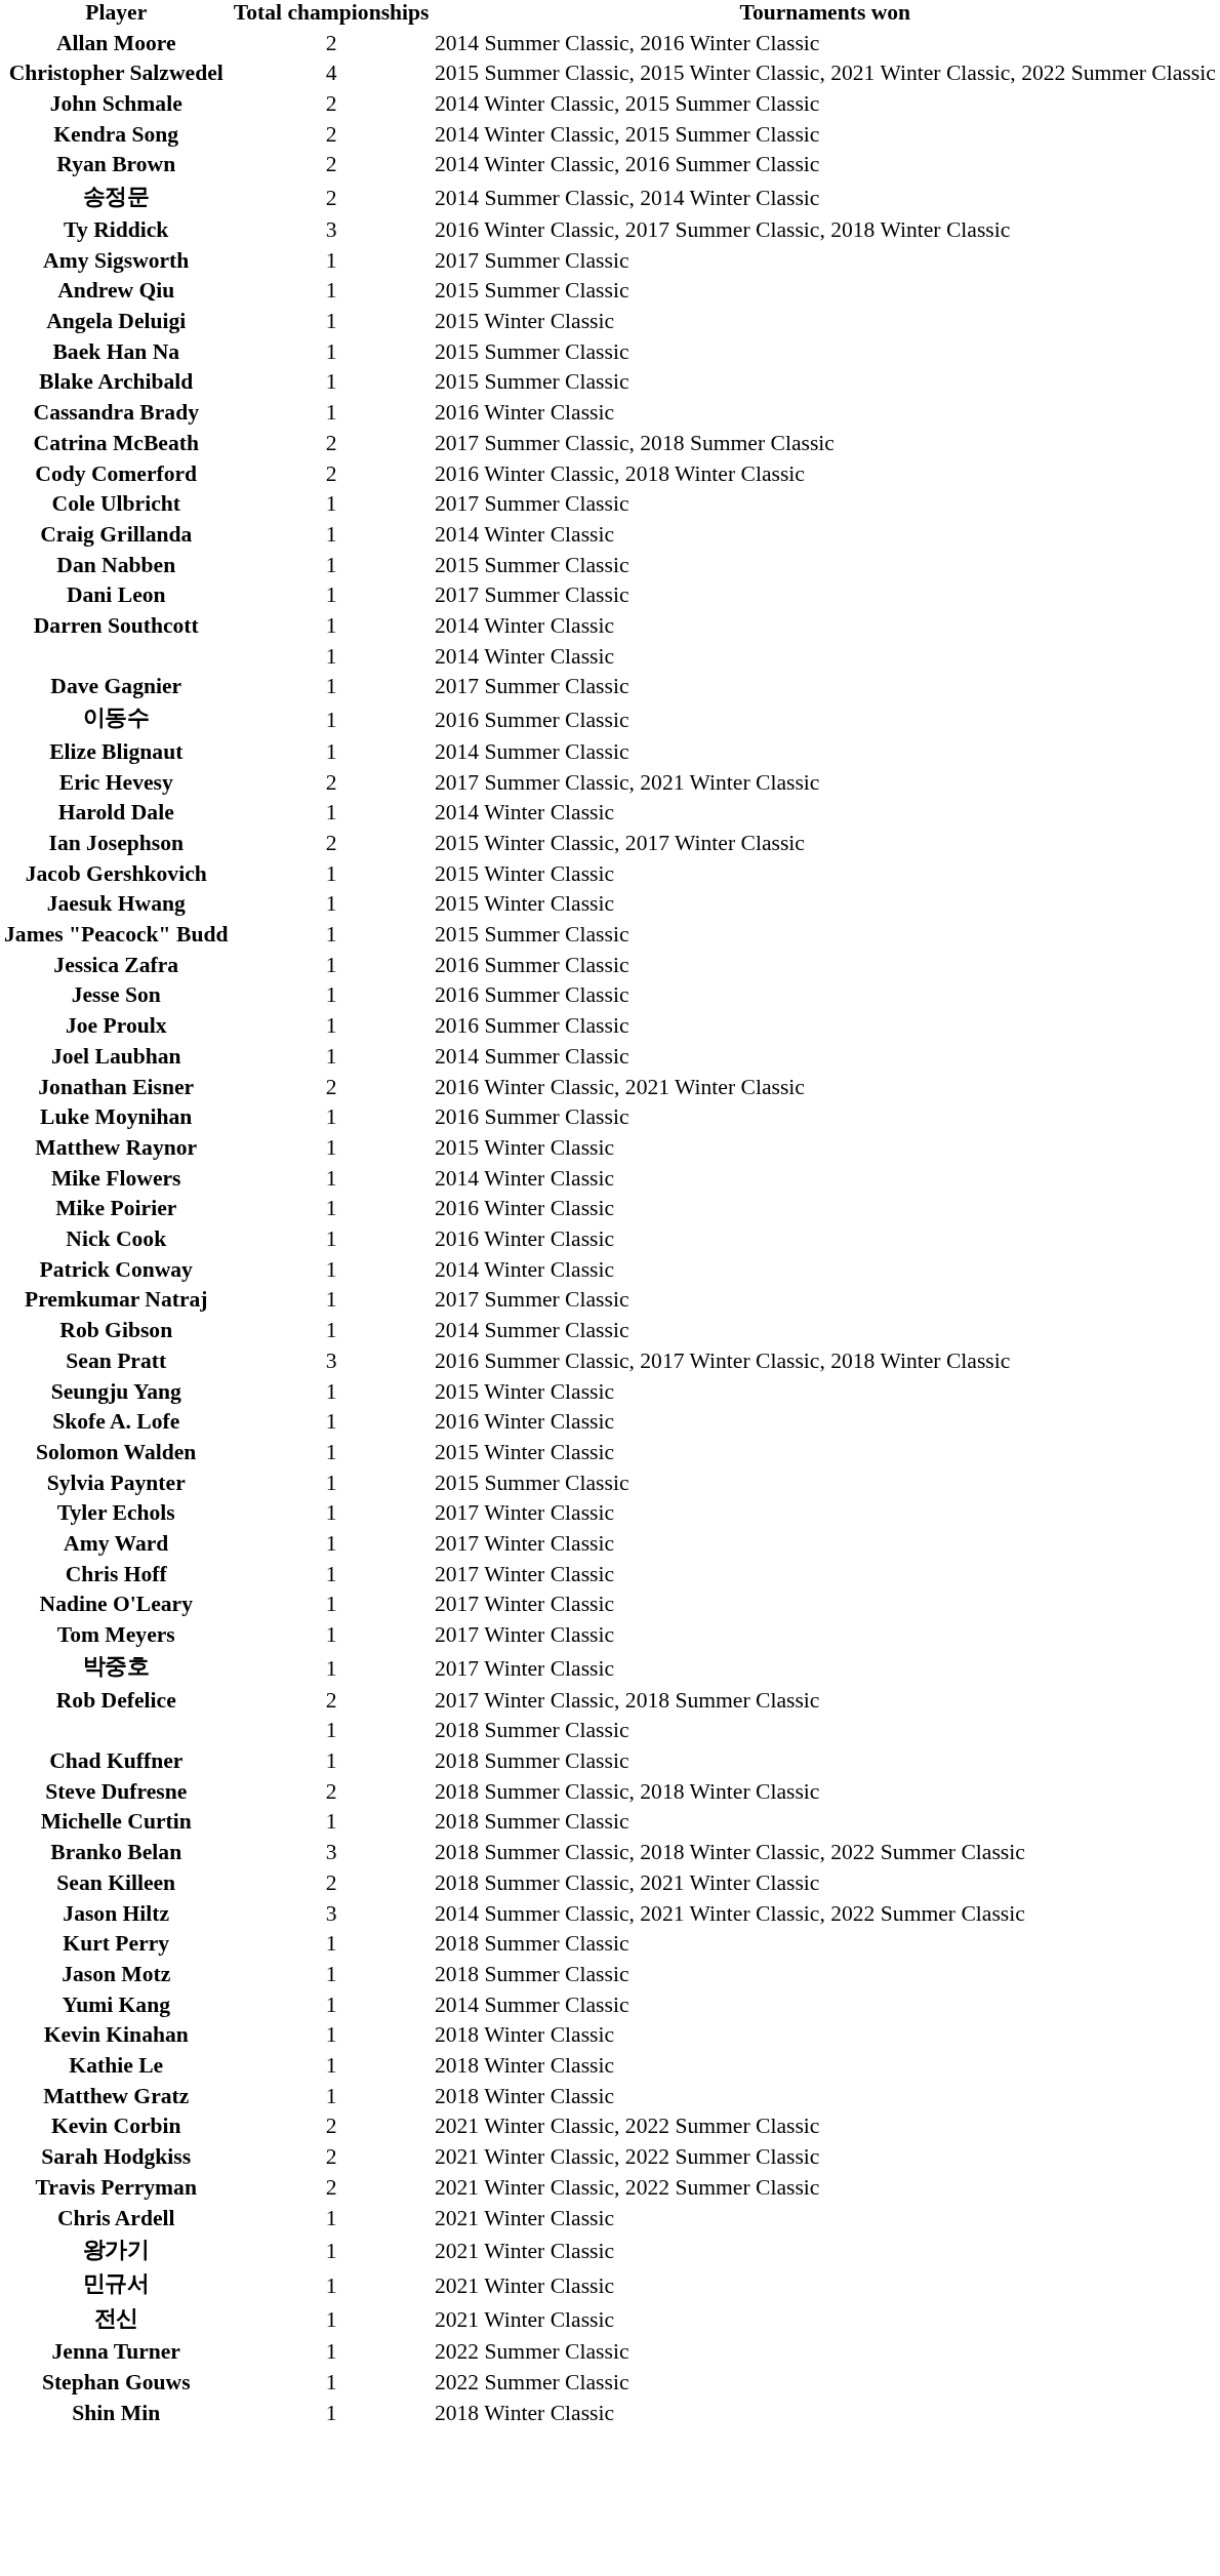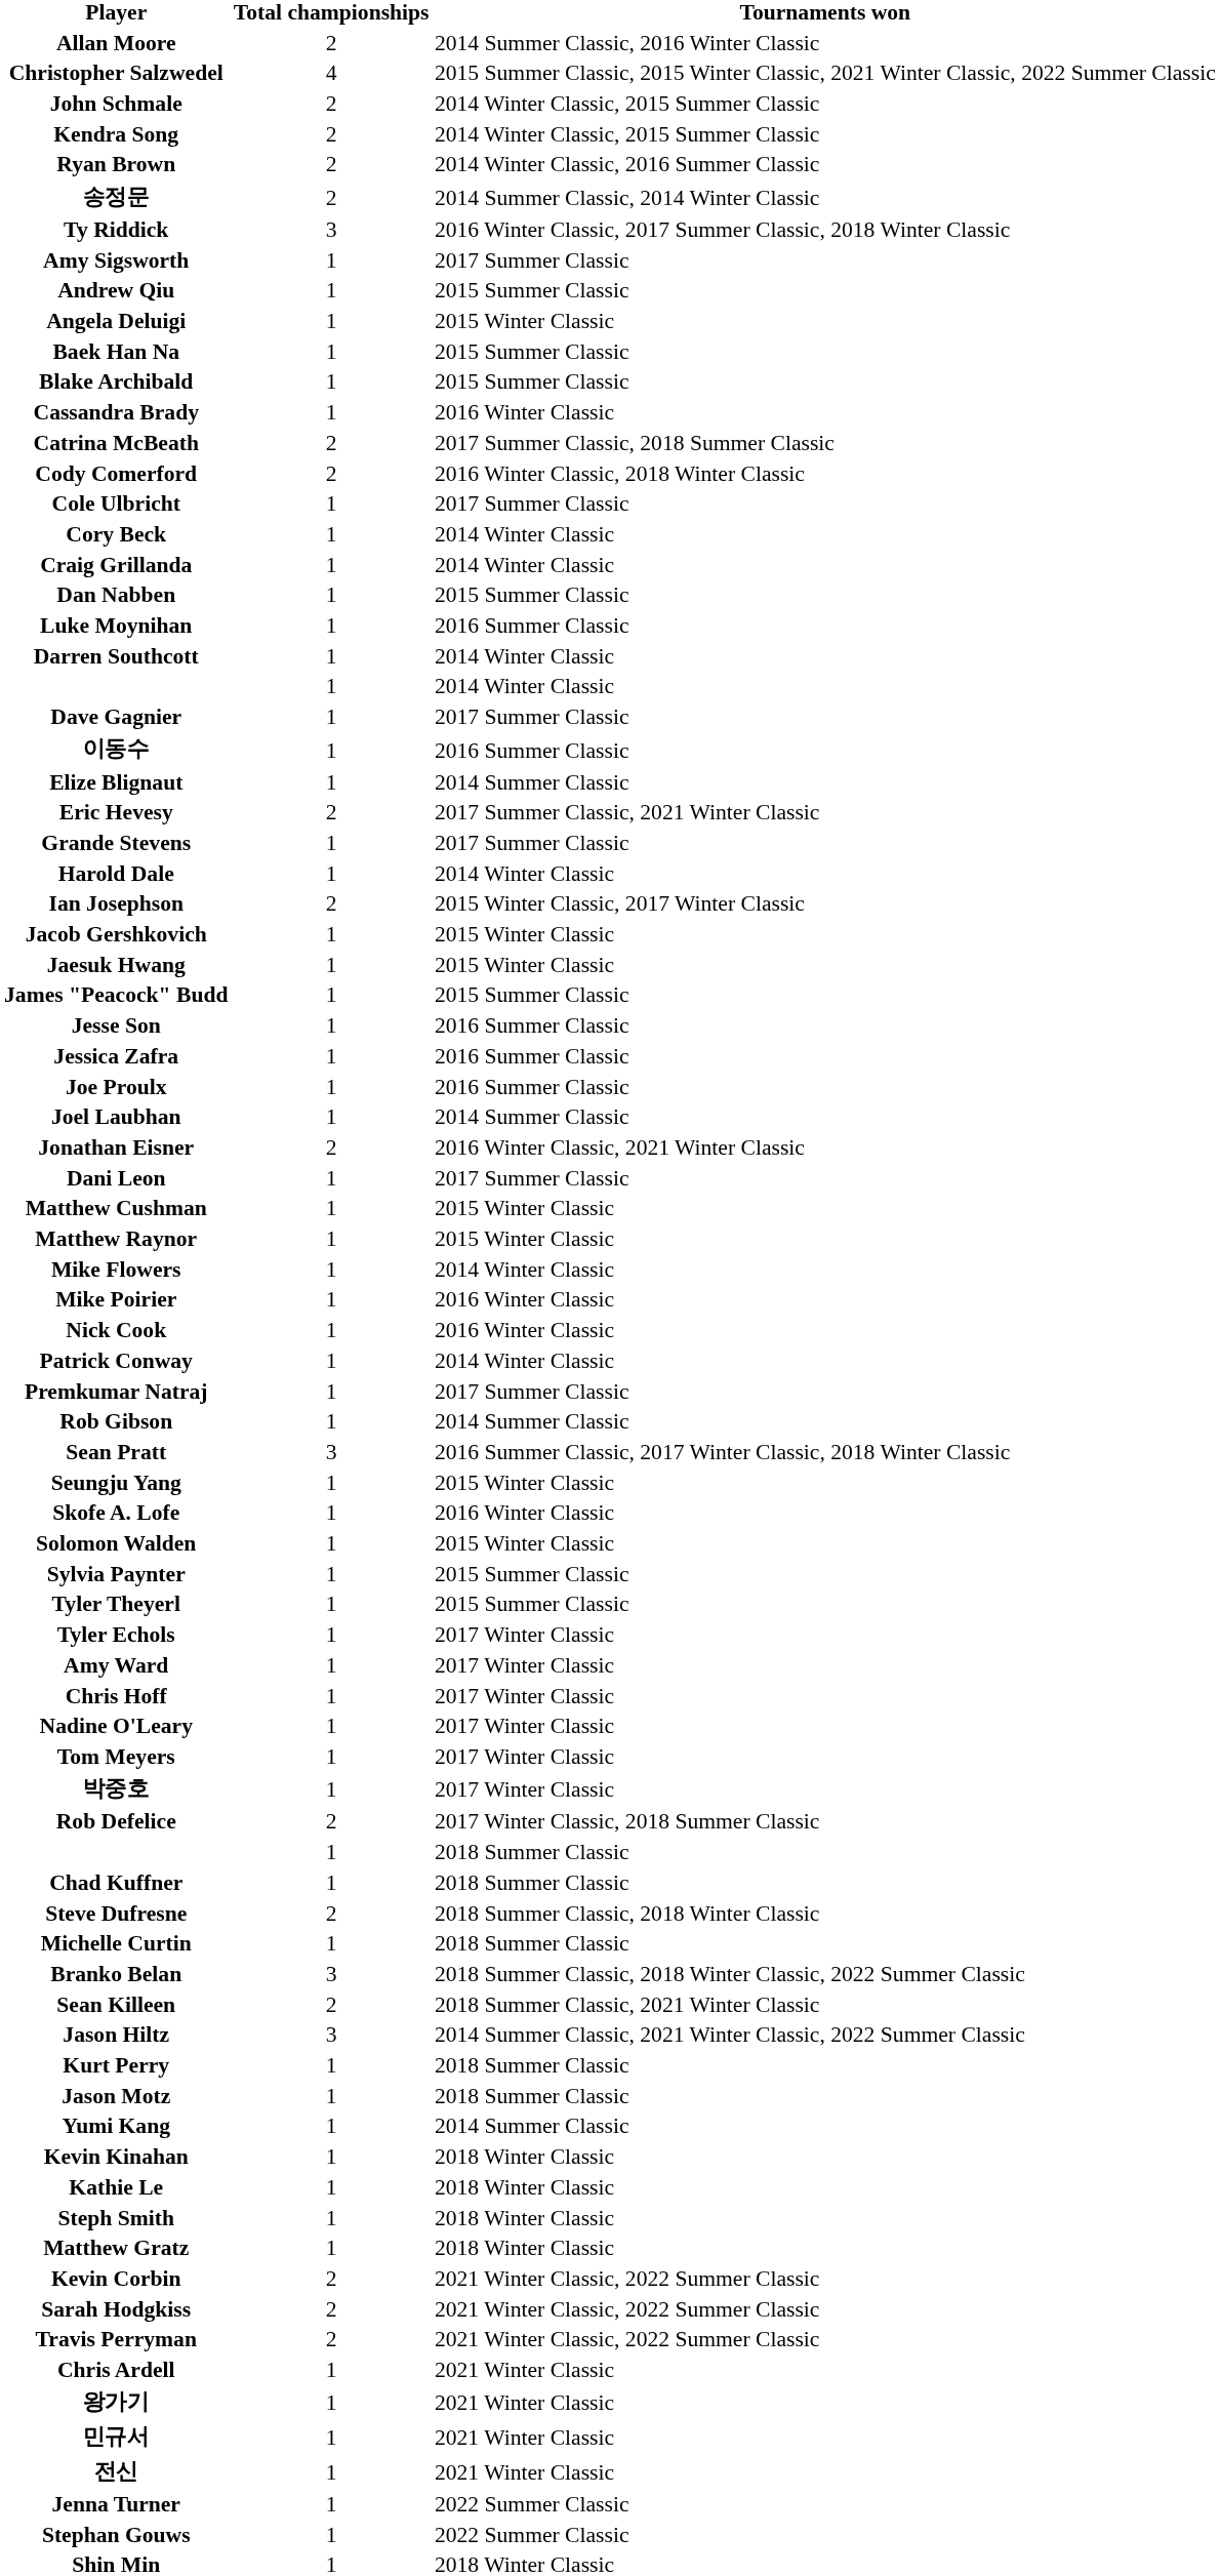+ row: Cory Beck | 1 | 2014 Winter Classic
rows swapped: Dani Leon <-> Luke Moynihan
+ row: Grande Stevens | 1 | 2017 Summer Classic
rows swapped: Jesse Son <-> Jessica Zafra
+ row: Matthew Cushman | 1 | 2015 Winter Classic
+ row: Tyler Theyerl | 1 | 2015 Summer Classic
+ row: Steph Smith | 1 | 2018 Winter Classic
